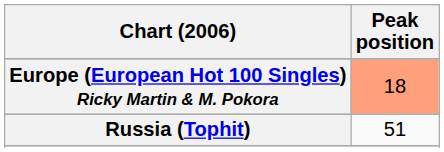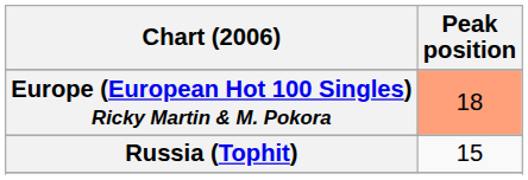Russia (Tophit) | Peak position: 51 -> 15
